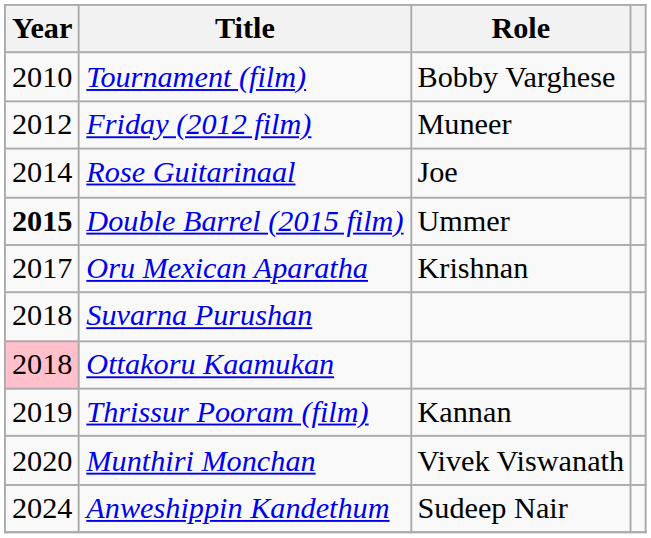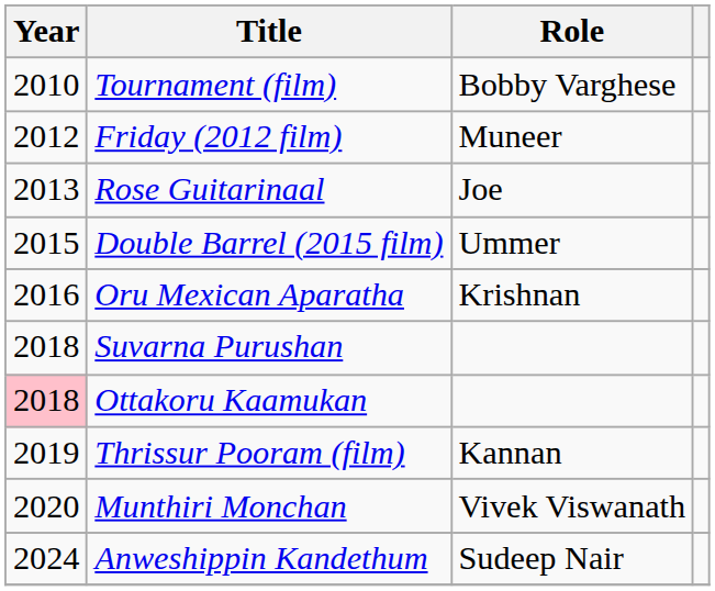Rose Guitarinaal | Year: 2014 -> 2013
Double Barrel (2015 film) | Year: bold -> normal
Oru Mexican Aparatha | Year: 2017 -> 2016
